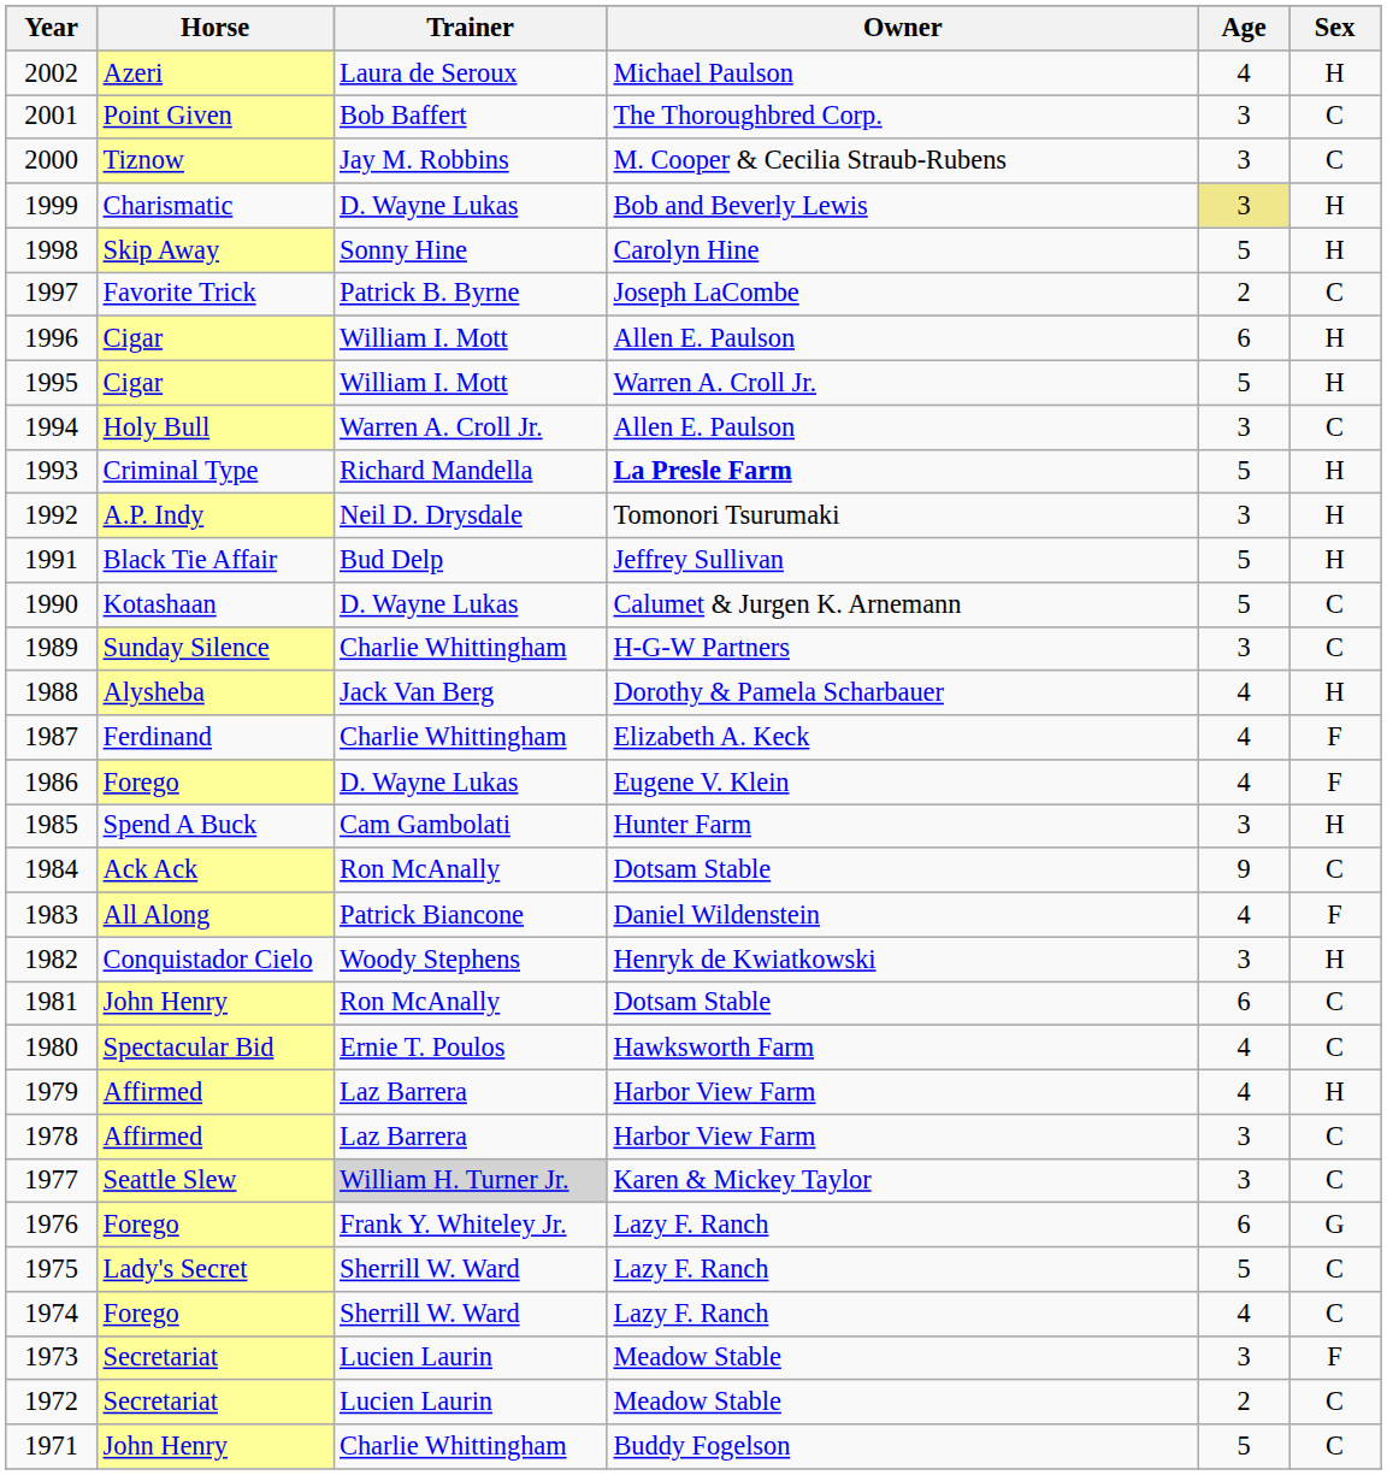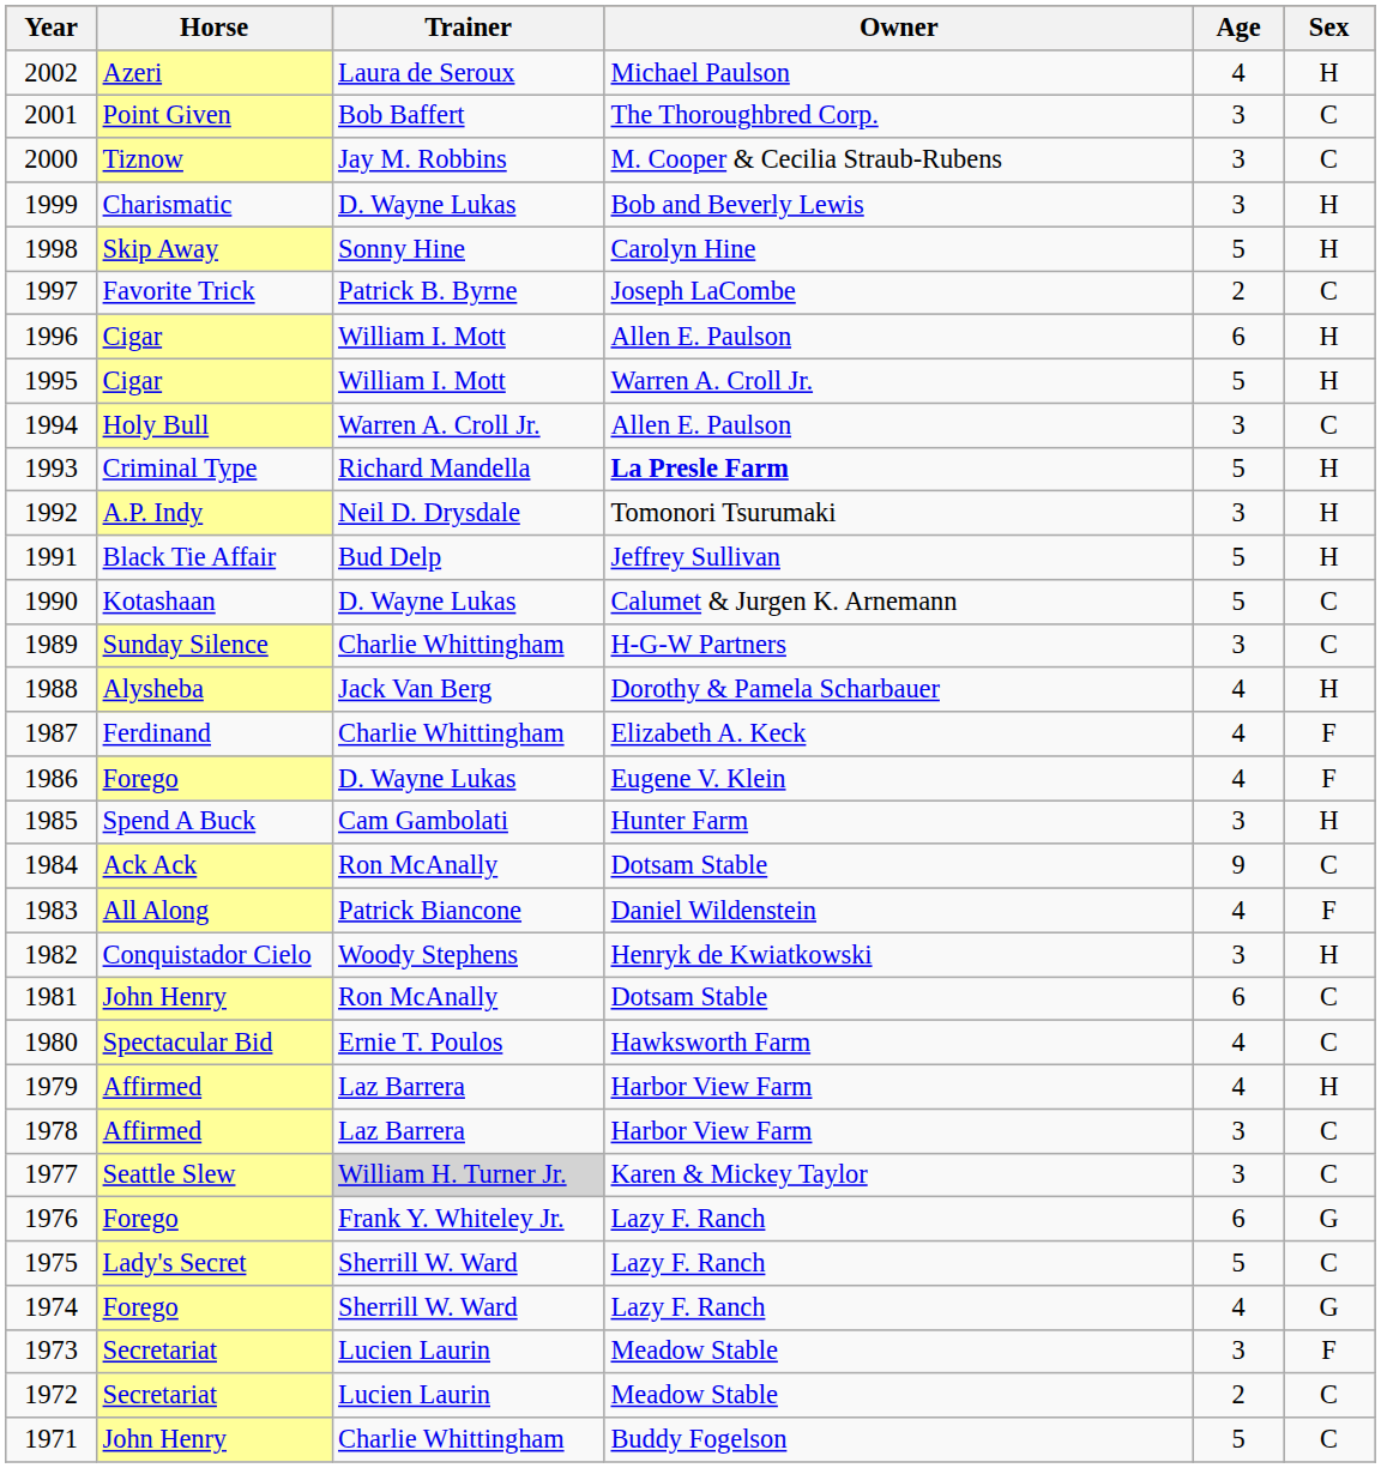1999 | Age: khaki background -> no background
1974 | Sex: C -> G
